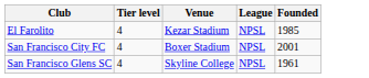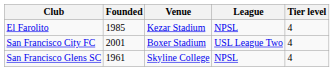columns swapped: Founded <-> Tier level
San Francisco City FC | League: NPSL -> USL League Two
